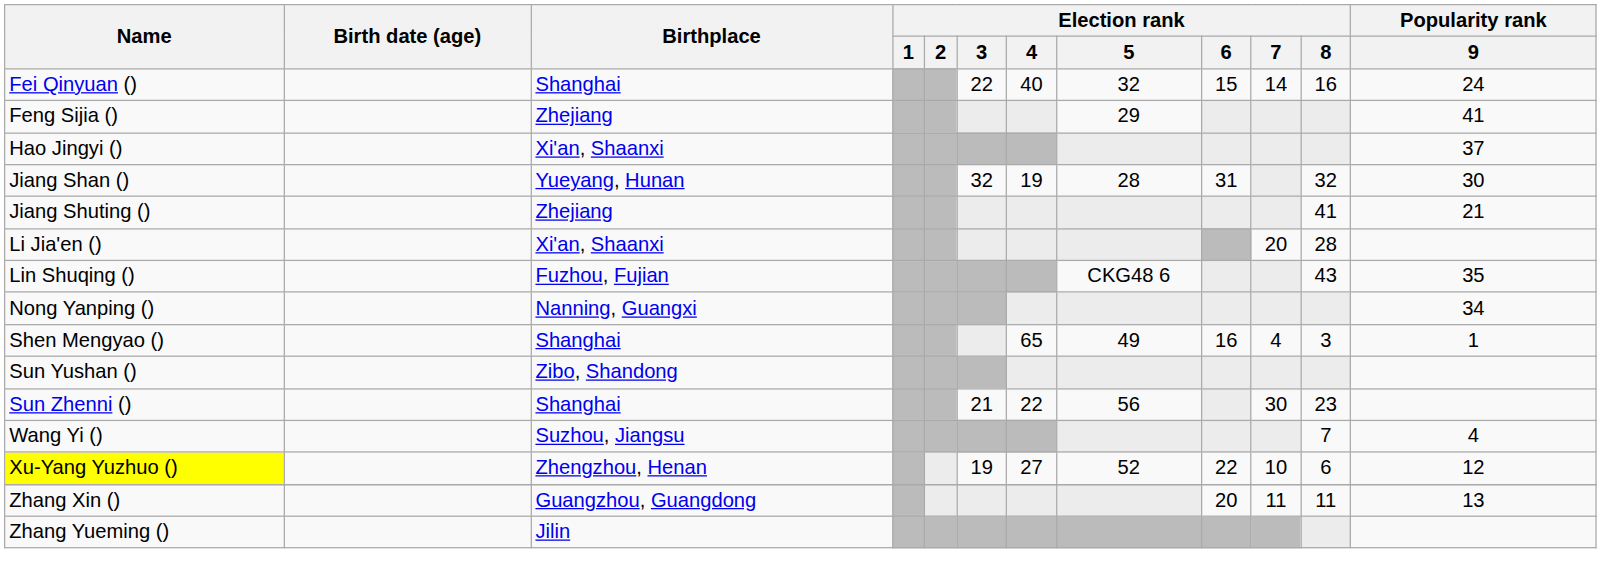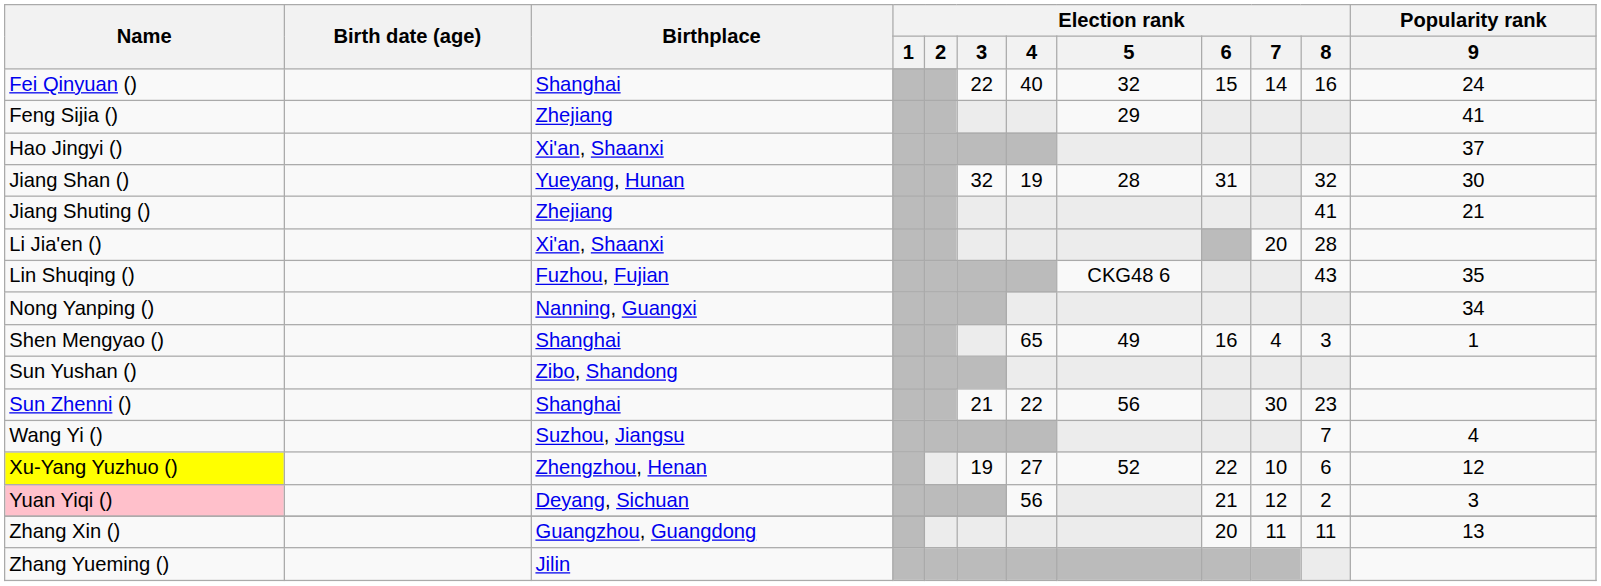+ row: Yuan Yiqi () | Deyang, Sichuan | 56 | 21 | 12 | 2 | 3
